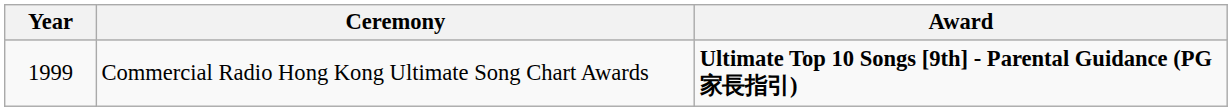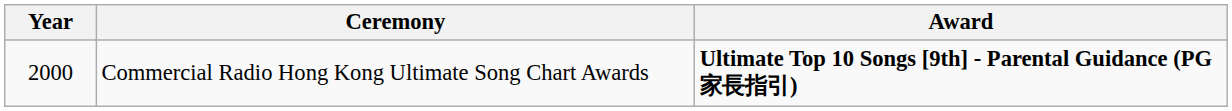Commercial Radio Hong Kong Ultimate Song Chart Awards | Year: 1999 -> 2000
